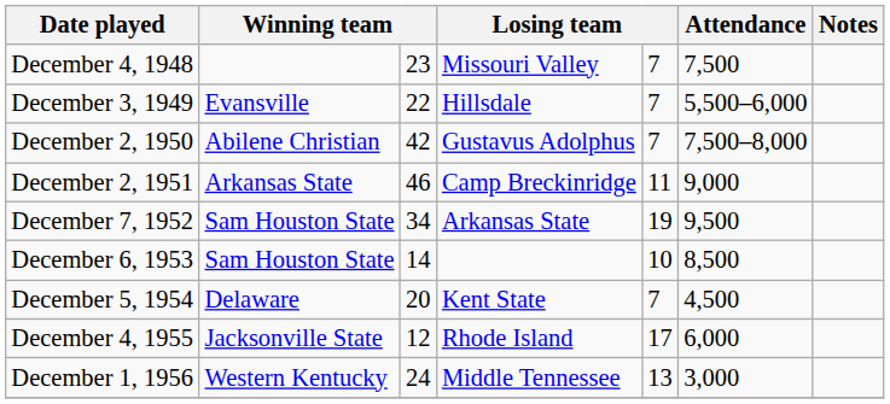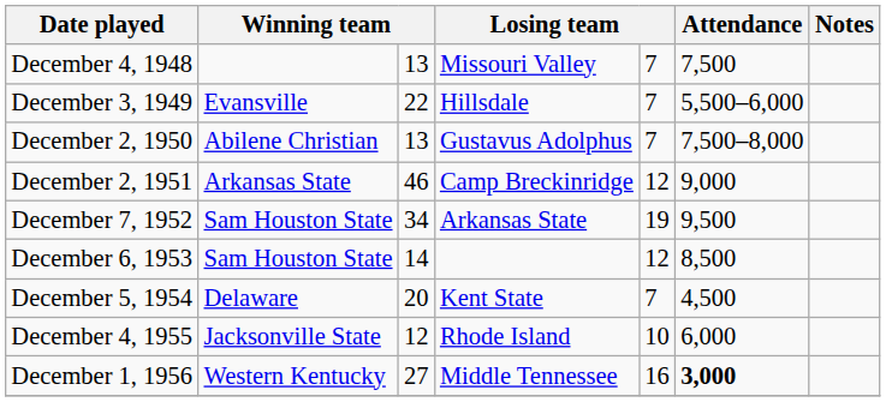December 4, 1948 | column 3: 23 -> 13
December 2, 1950 | column 3: 42 -> 13
December 2, 1951 | column 5: 11 -> 12
December 6, 1953 | column 5: 10 -> 12
December 4, 1955 | column 5: 17 -> 10
December 1, 1956 | column 3: 24 -> 27
December 1, 1956 | column 5: 13 -> 16
December 1, 1956 | Attendance: normal -> bold
